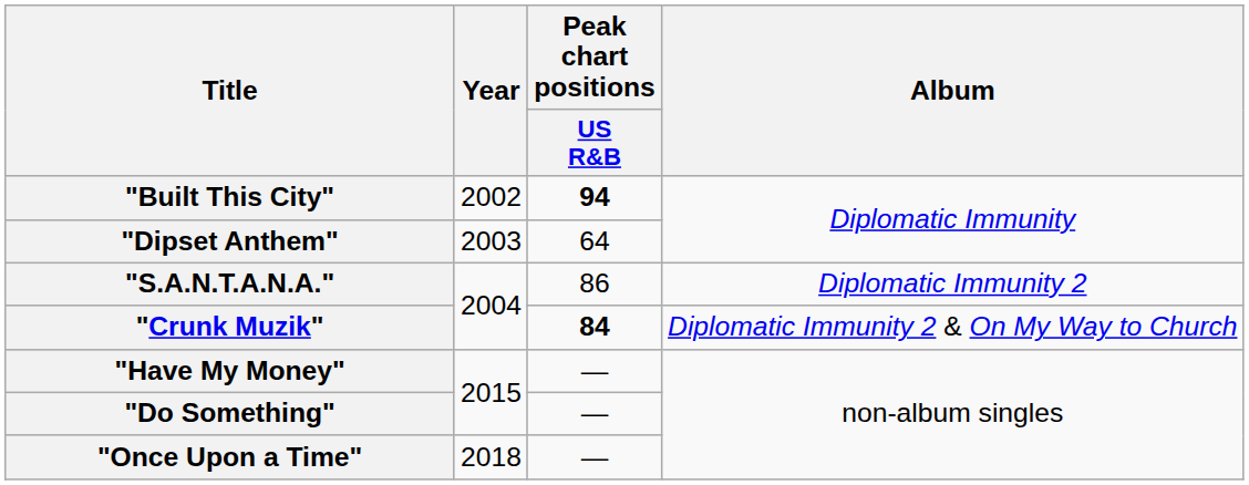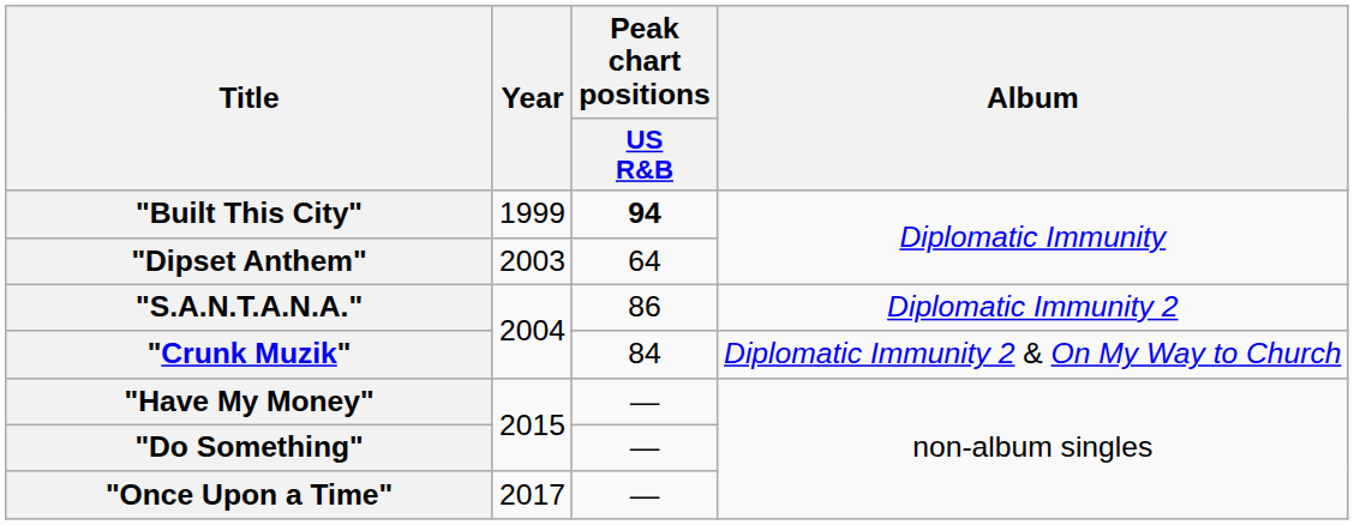"Built This City" | Year: 2002 -> 1999
"Crunk Muzik" | Peak chart positions / US R&B: bold -> normal
"Once Upon a Time" | Year: 2018 -> 2017
